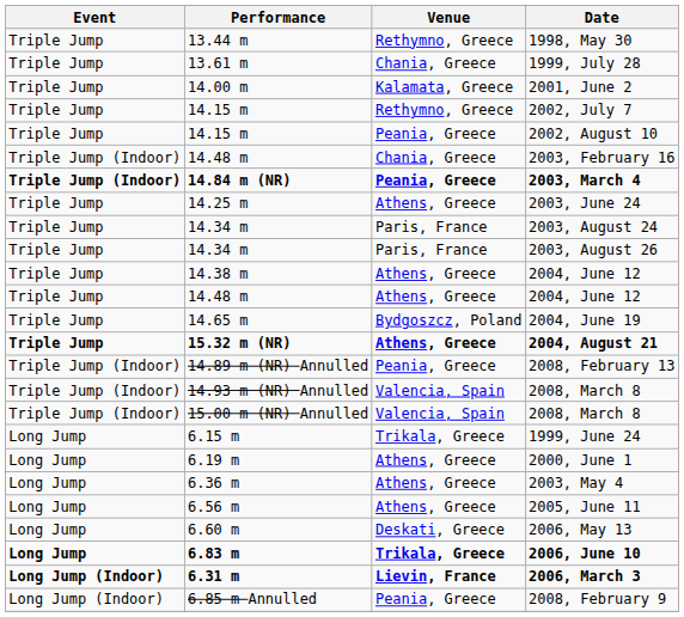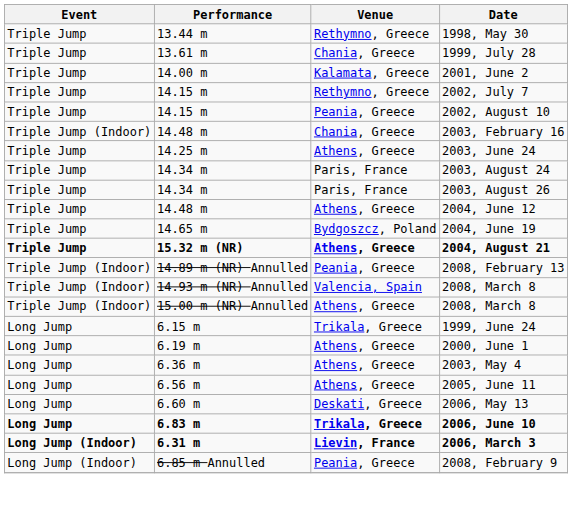- row: Triple Jump (Indoor) | 14.84 m (NR) | Peania, Greece | 2003, March 4
- row: Triple Jump | 14.38 m | Athens, Greece | 2004, June 12
15.00 m (NR) Annulled / 2008, March 8 | Venue: Valencia, Spain -> Athens, Greece
